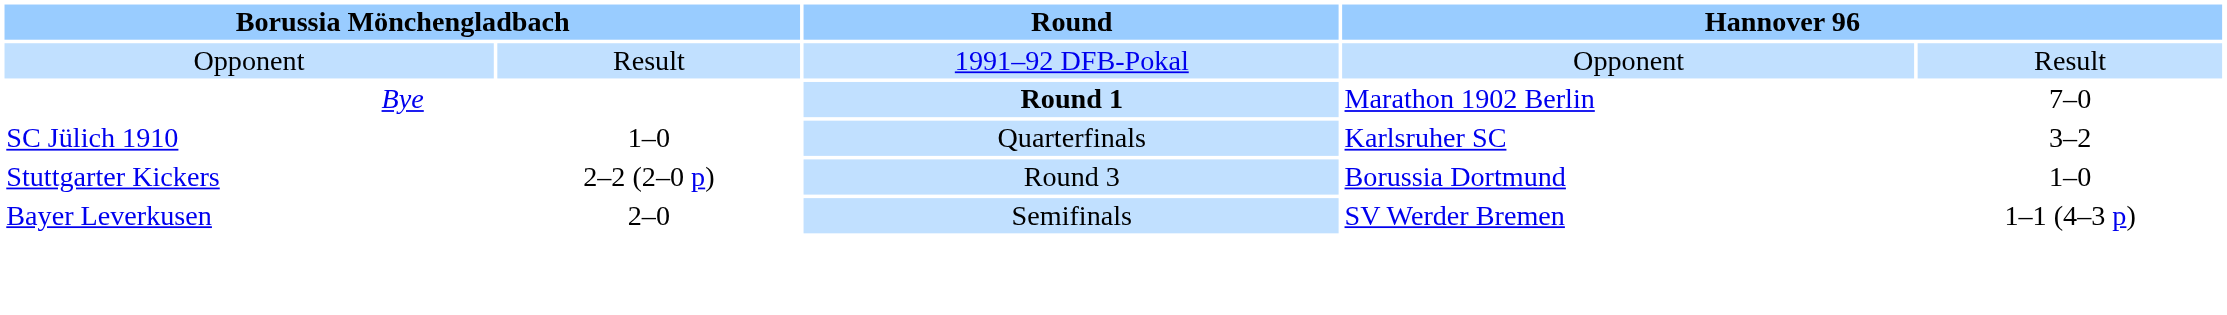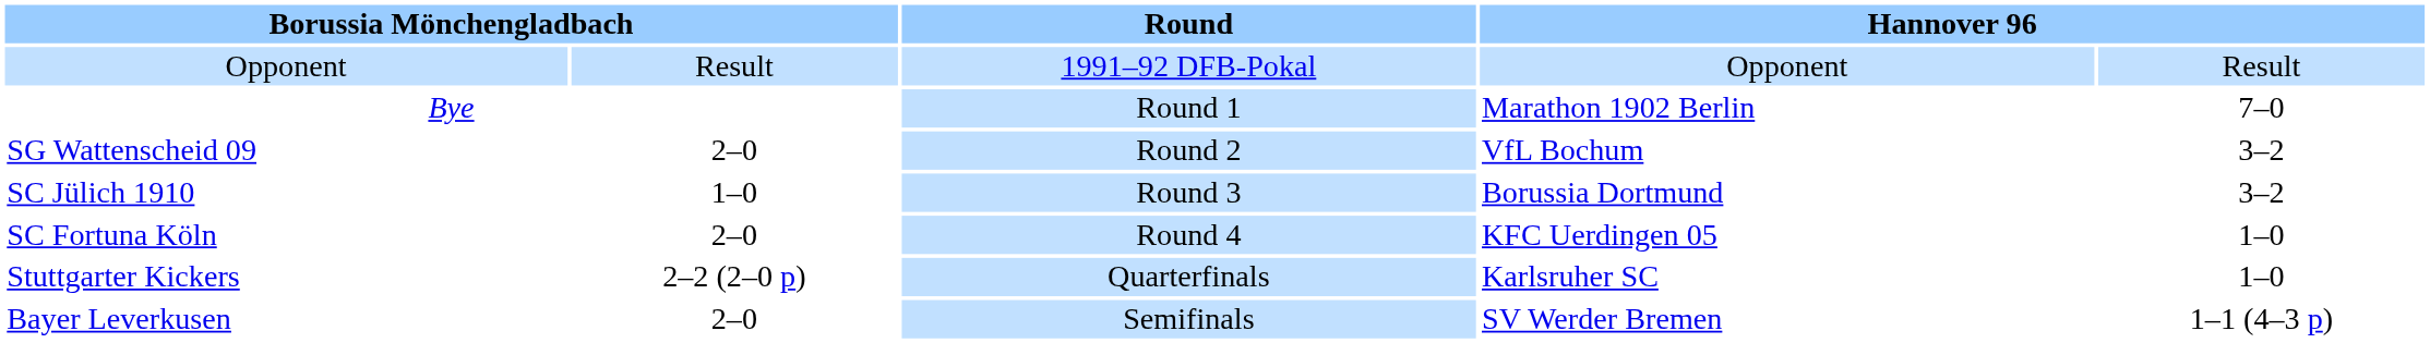Bye | Round: bold -> normal
+ row: SG Wattenscheid 09 | 2–0 | Round 2 | VfL Bochum | 3–2
SC Jülich 1910 | Round: Quarterfinals -> Round 3
SC Jülich 1910 | column 4: Karlsruher SC -> Borussia Dortmund
+ row: SC Fortuna Köln | 2–0 | Round 4 | KFC Uerdingen 05 | 1–0
Stuttgarter Kickers | Round: Round 3 -> Quarterfinals
Stuttgarter Kickers | column 4: Borussia Dortmund -> Karlsruher SC
